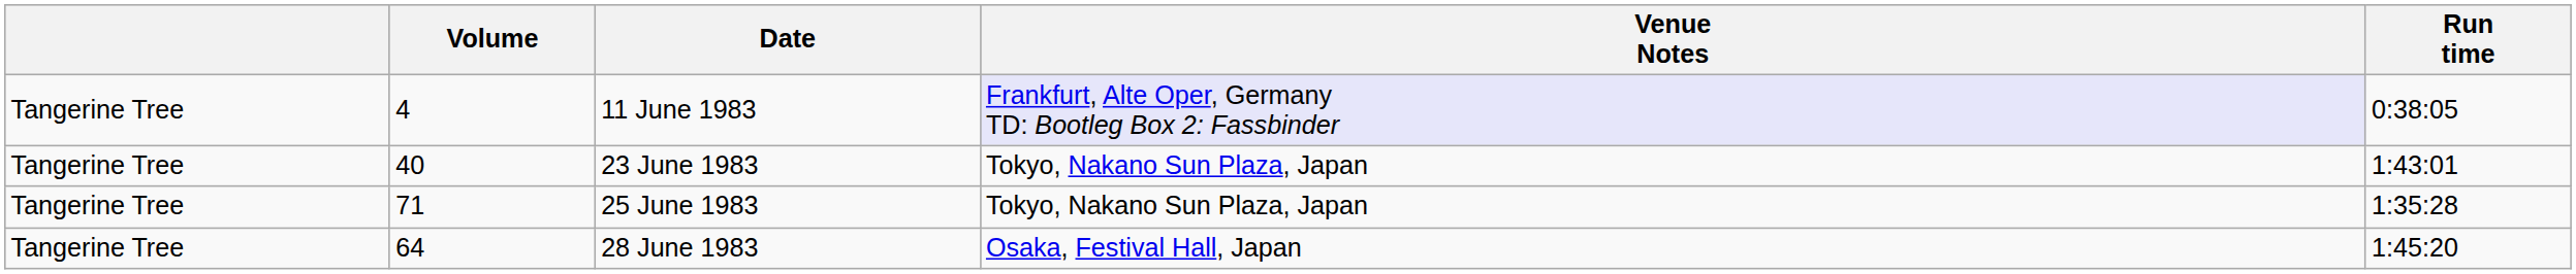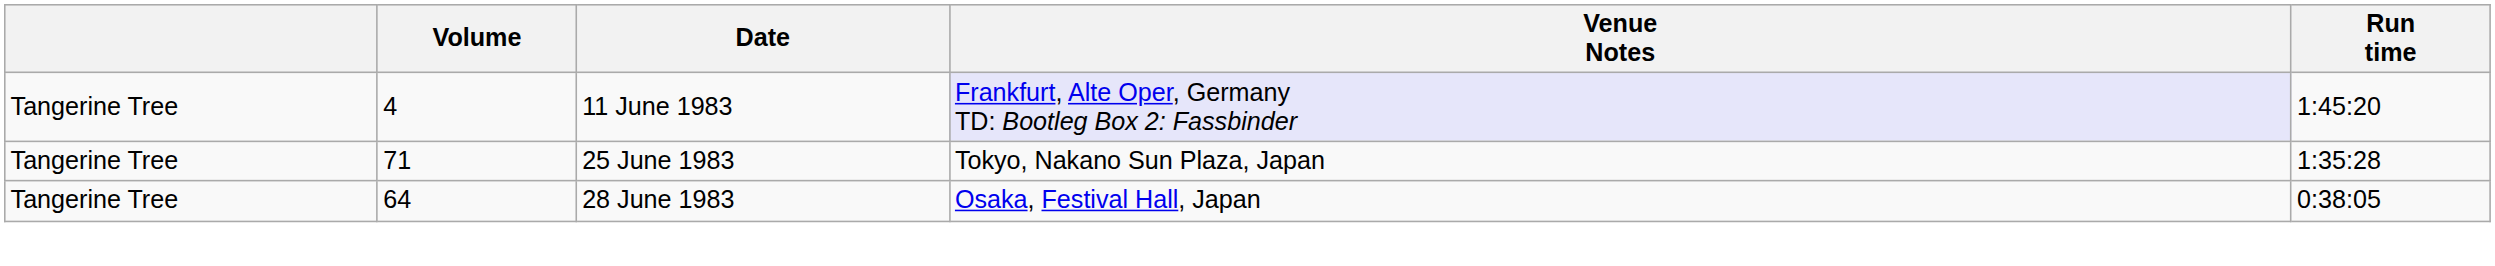11 June 1983 | Run time: 0:38:05 -> 1:45:20
- row: Tangerine Tree | 40 | 23 June 1983 | Tokyo, Nakano Sun Plaza, Japan | 1:43:01
28 June 1983 | Run time: 1:45:20 -> 0:38:05
